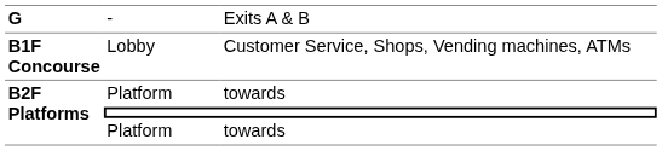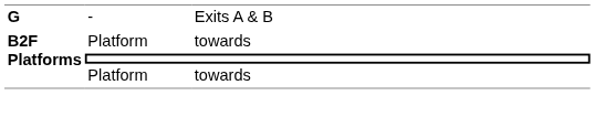- row: B1F Concourse | Lobby | Customer Service, Shops, Vending machines, ATMs
